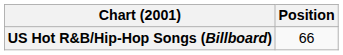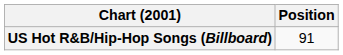US Hot R&B/Hip-Hop Songs (Billboard) | Position: 66 -> 91
